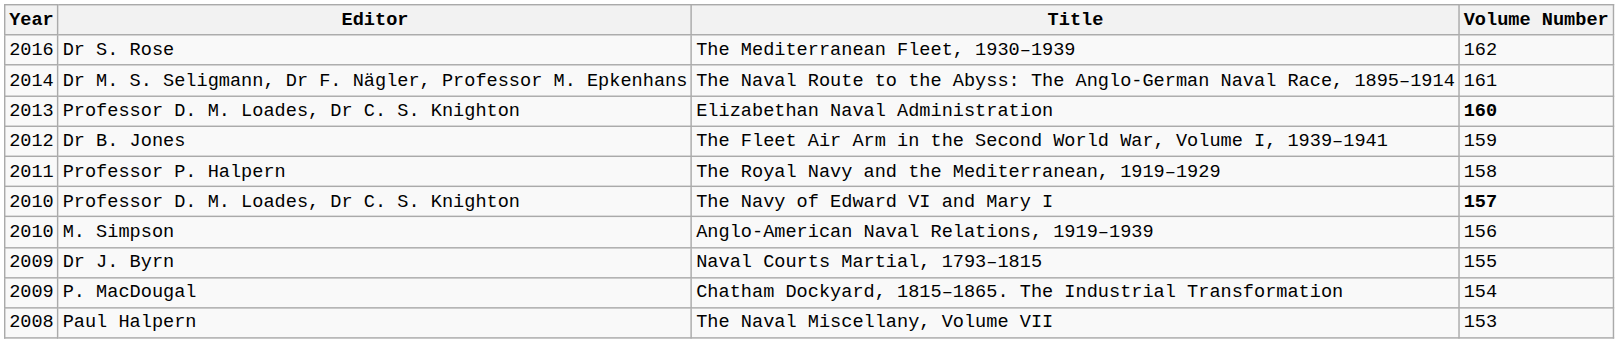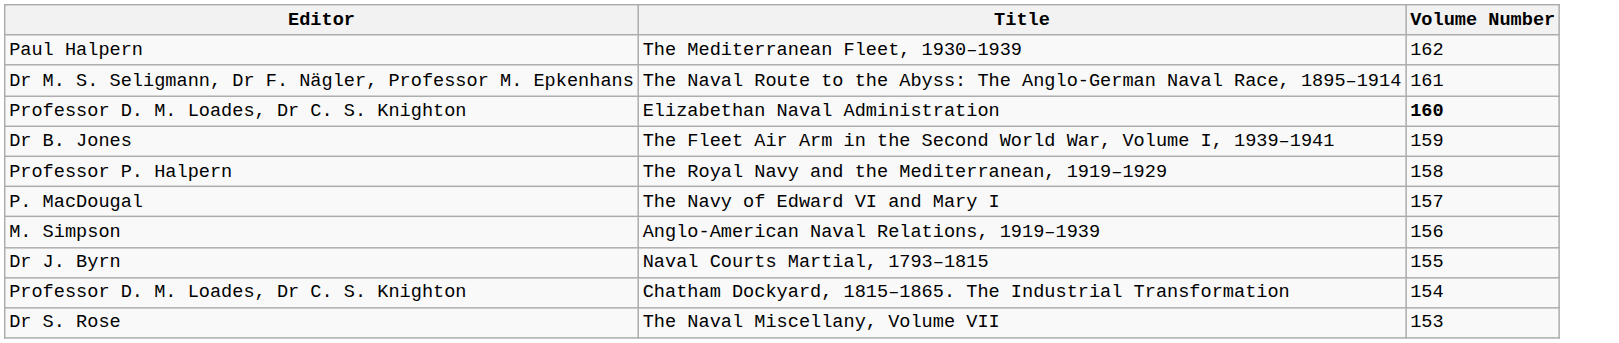- column: Year | 2016 | 2014 | 2013 | 2012 | 2011 | 2010 | 2010 | 2009 | 2009 | 2008
The Mediterranean Fleet, 1930–1939 | Editor: Dr S. Rose -> Paul Halpern
The Navy of Edward VI and Mary I | Editor: Professor D. M. Loades, Dr C. S. Knighton -> P. MacDougal
The Navy of Edward VI and Mary I | Volume Number: bold -> normal
Chatham Dockyard, 1815–1865. The Industrial Transformation | Editor: P. MacDougal -> Professor D. M. Loades, Dr C. S. Knighton
The Naval Miscellany, Volume VII | Editor: Paul Halpern -> Dr S. Rose
